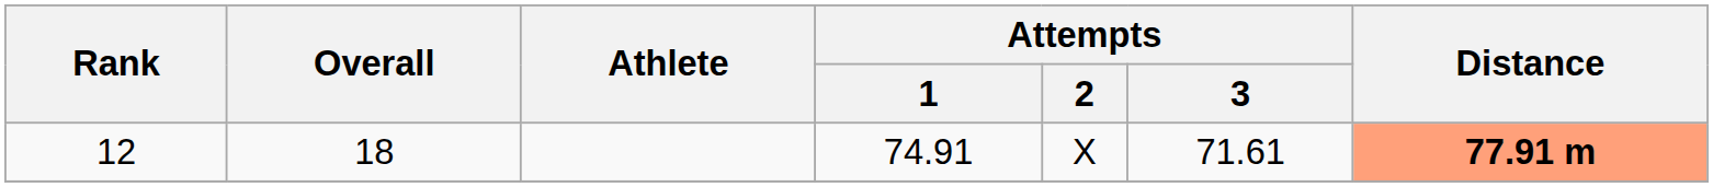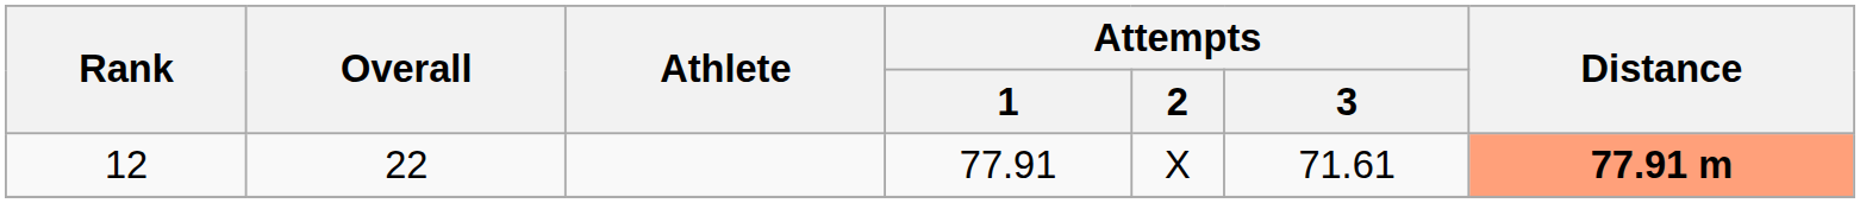12 | Overall: 18 -> 22
12 | Attempts / 1: 74.91 -> 77.91
